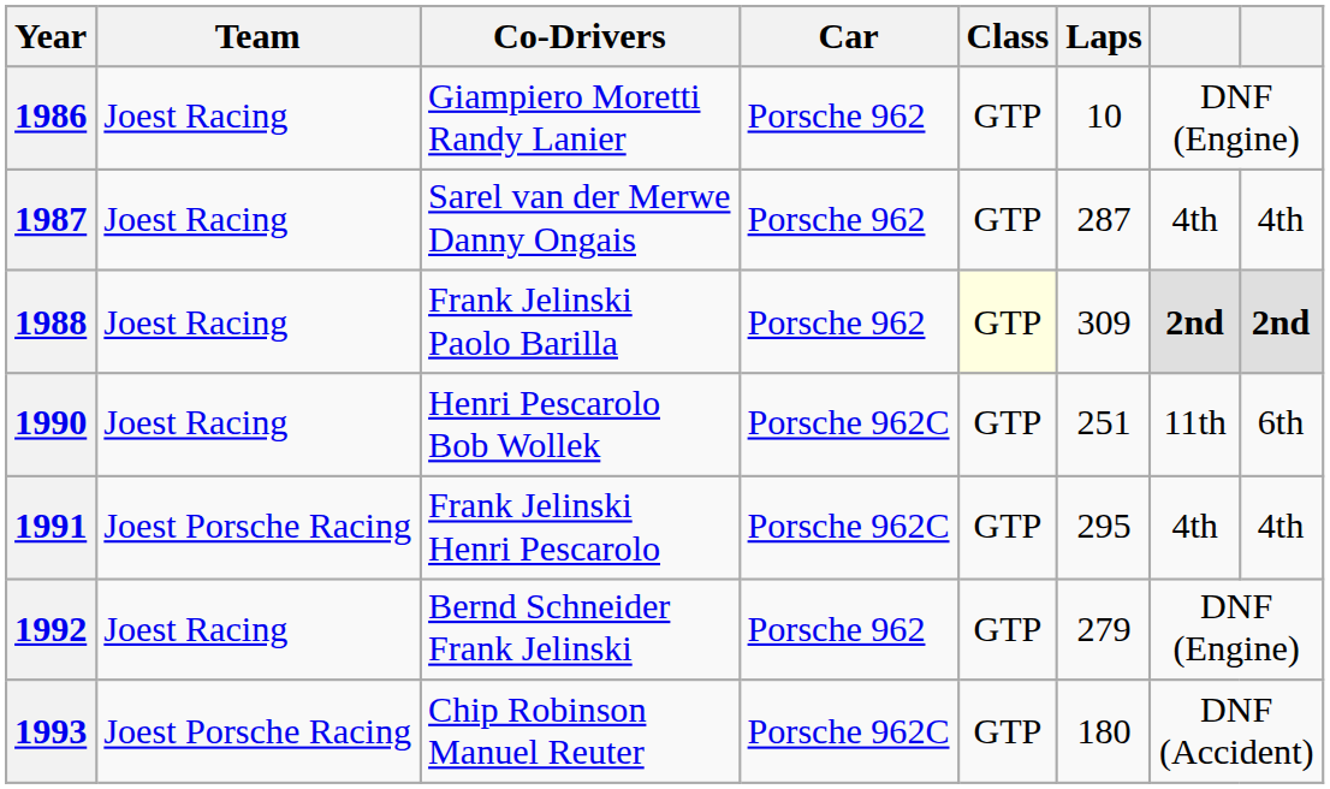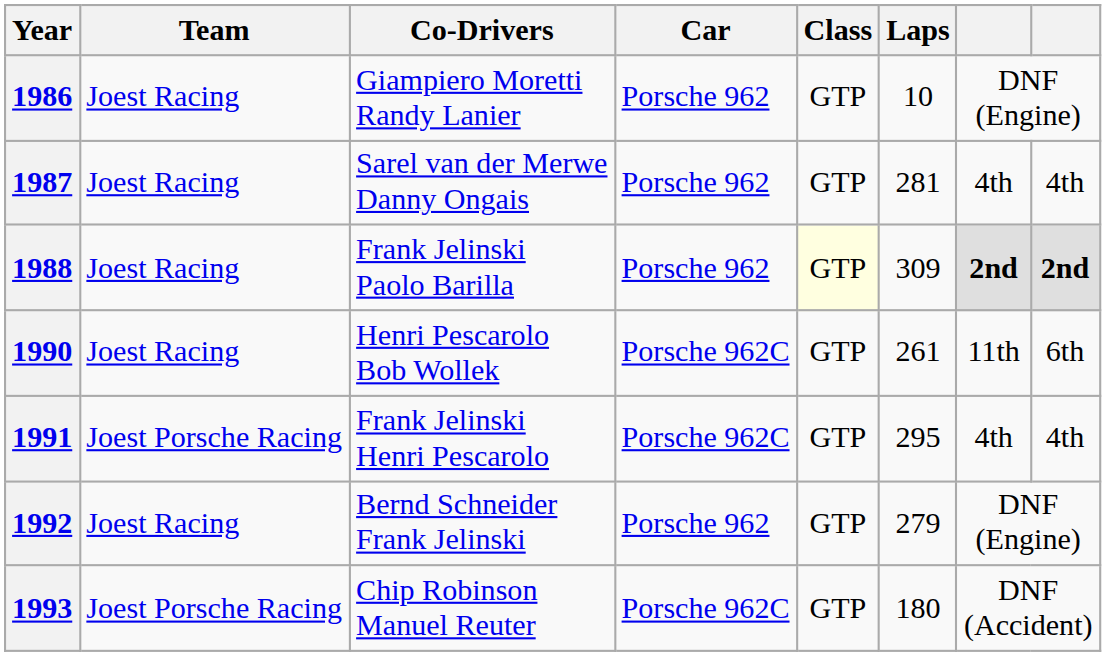1987 | Laps: 287 -> 281
1990 | Laps: 251 -> 261
